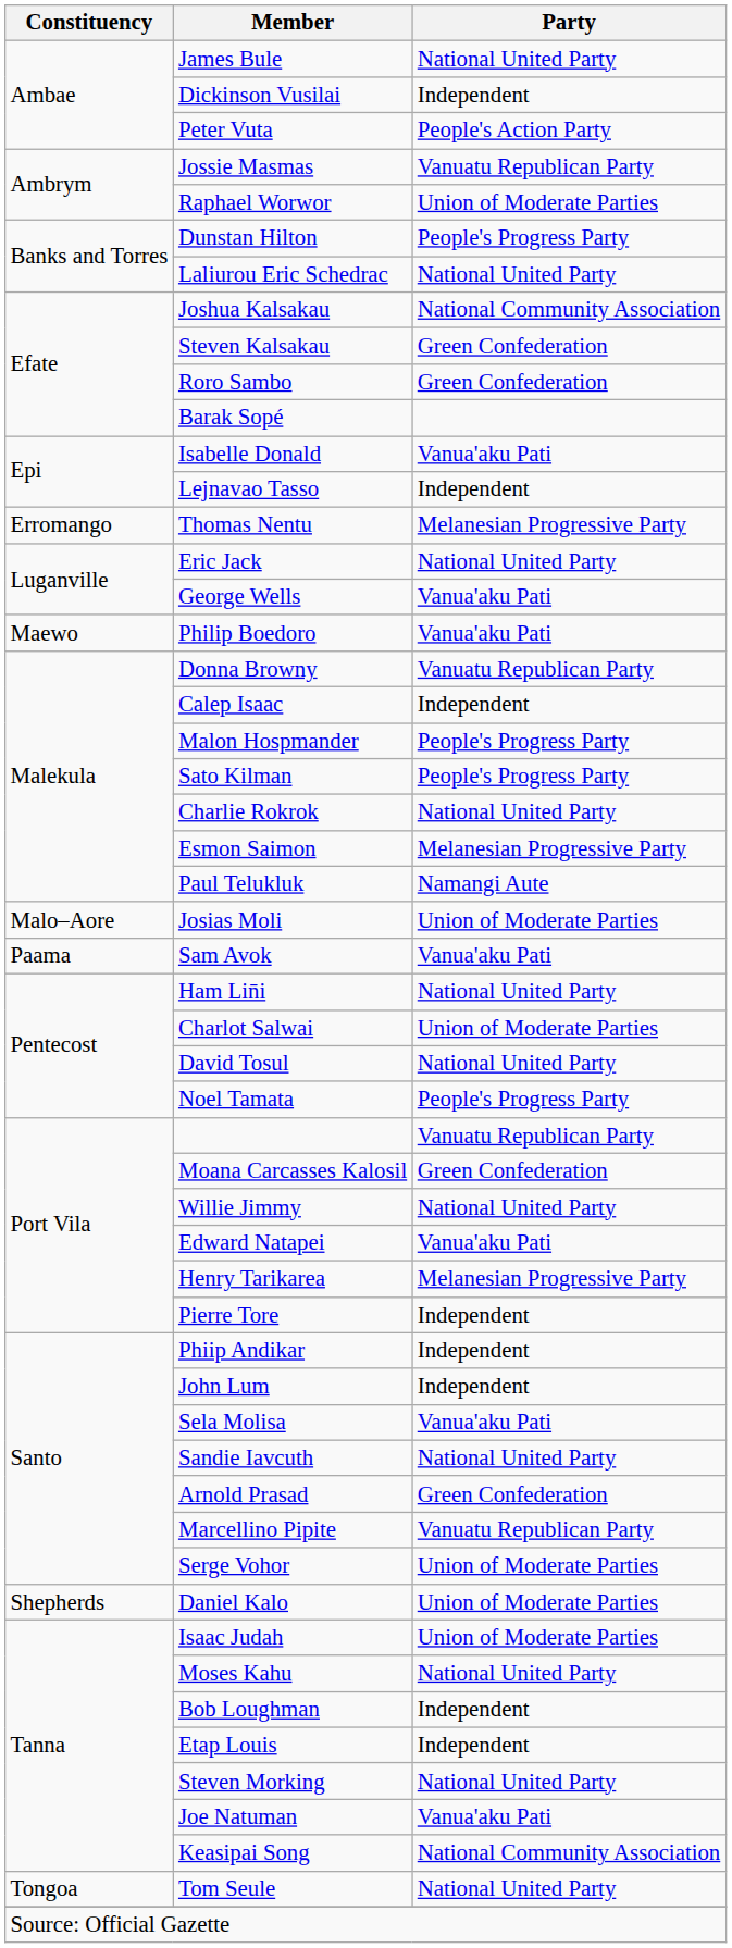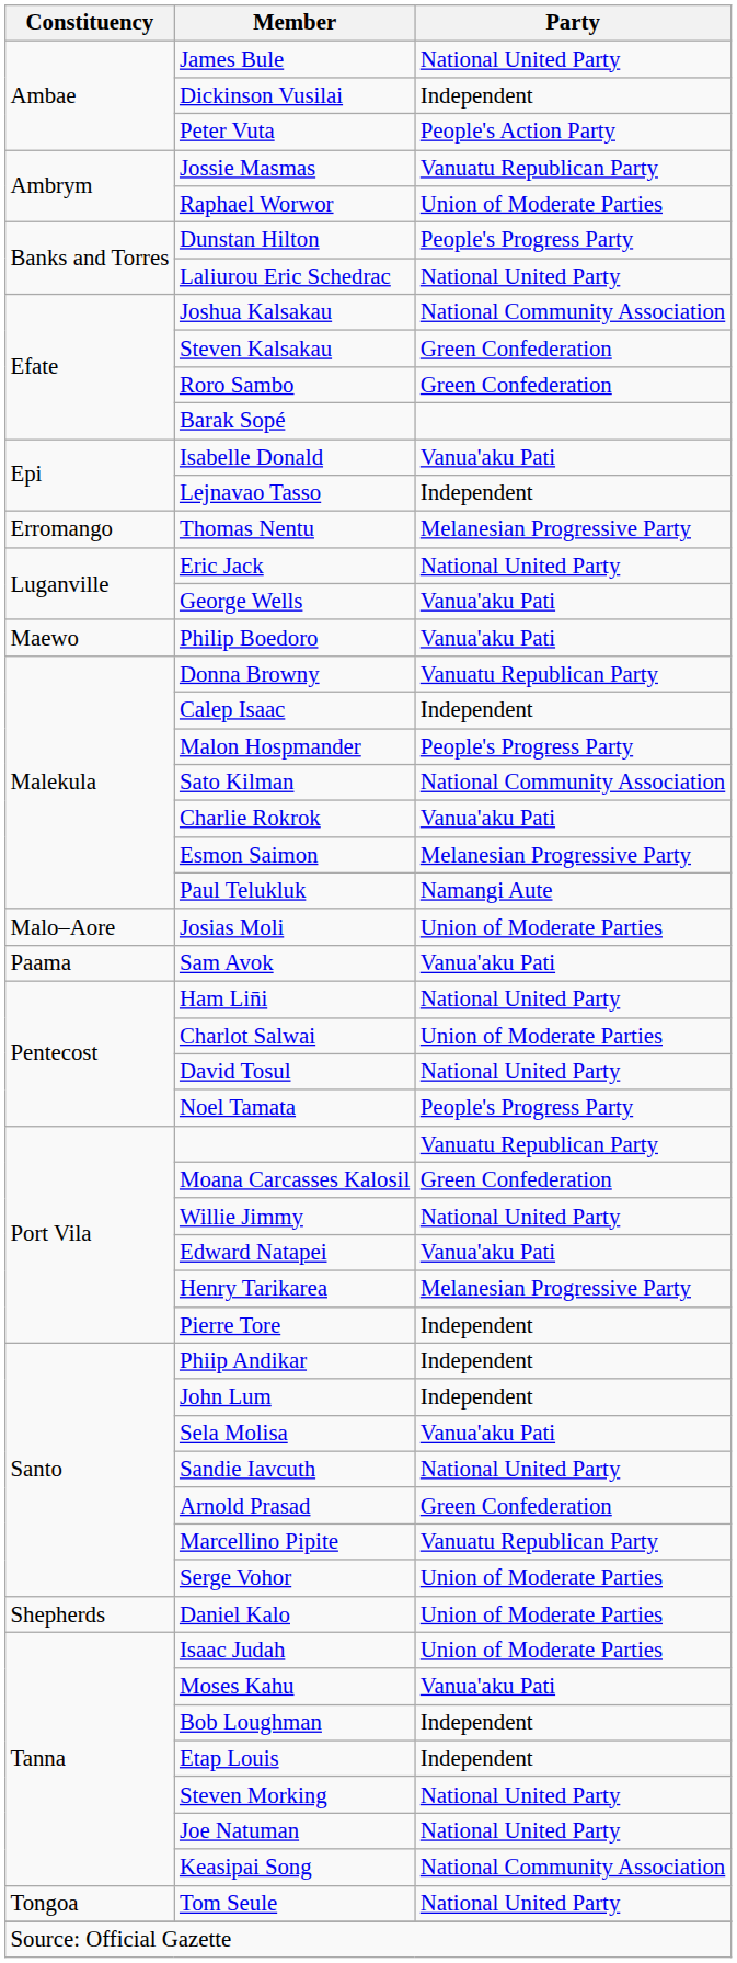Sato Kilman | Party: People's Progress Party -> National Community Association
Charlie Rokrok | Party: National United Party -> Vanua'aku Pati
Moses Kahu | Party: National United Party -> Vanua'aku Pati
Joe Natuman | Party: Vanua'aku Pati -> National United Party
